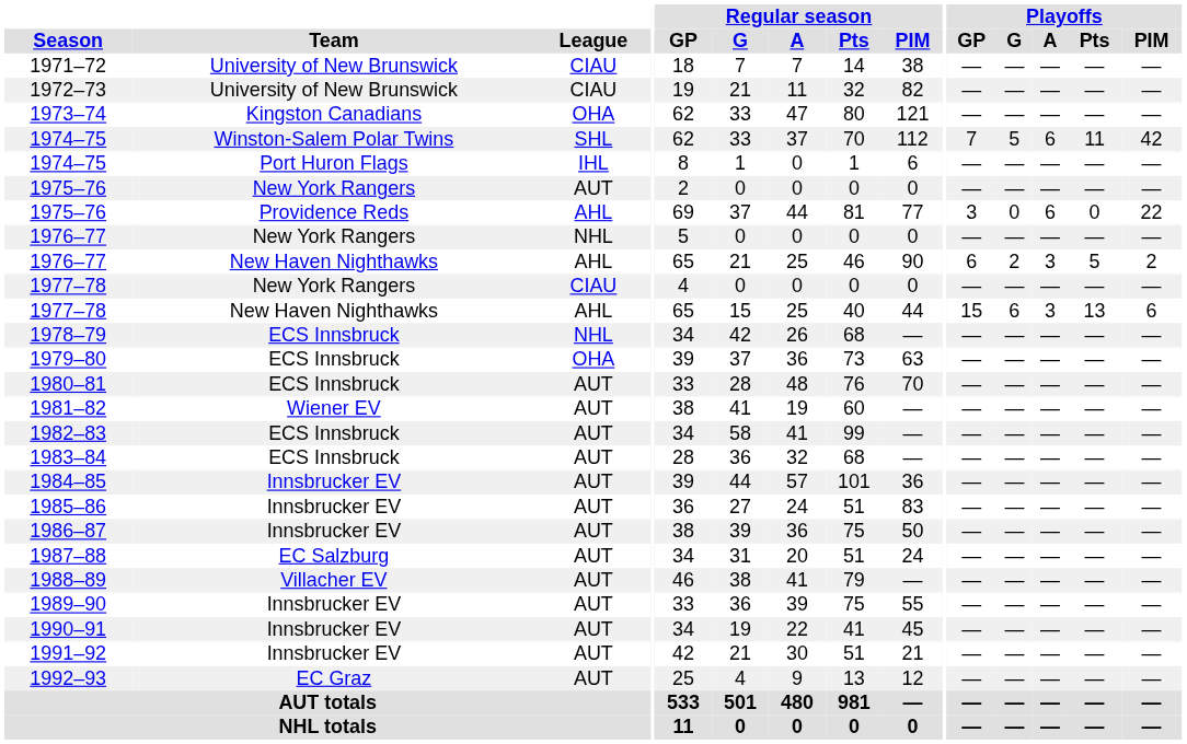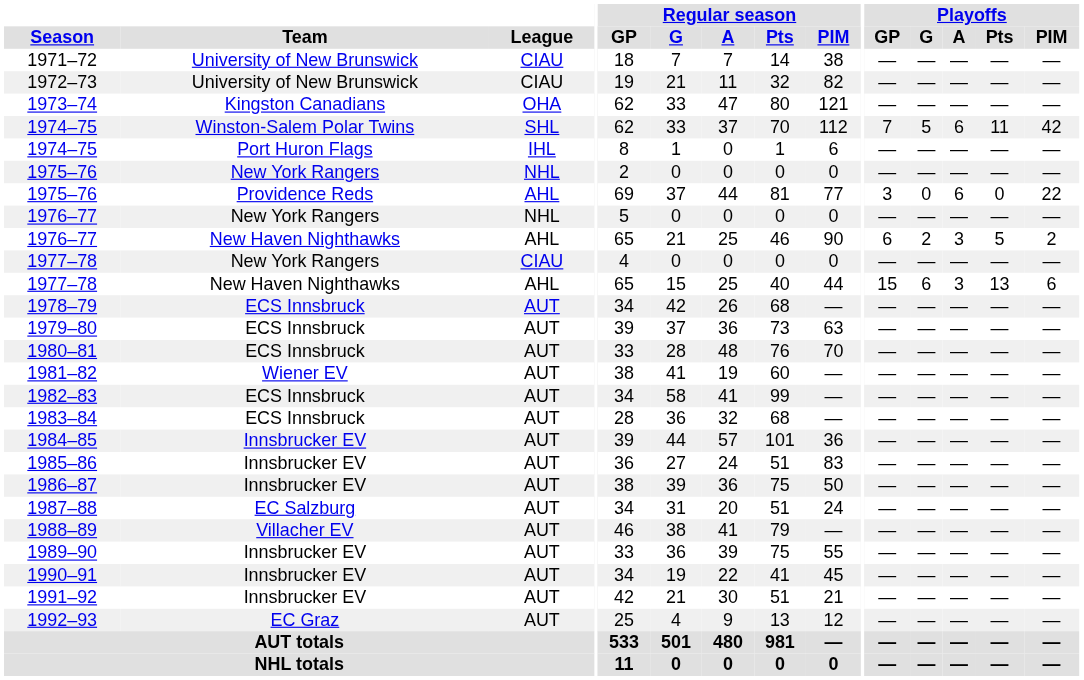1975–76 / New York Rangers | League: AUT -> NHL
1978–79 | League: NHL -> AUT
1979–80 | League: OHA -> AUT
